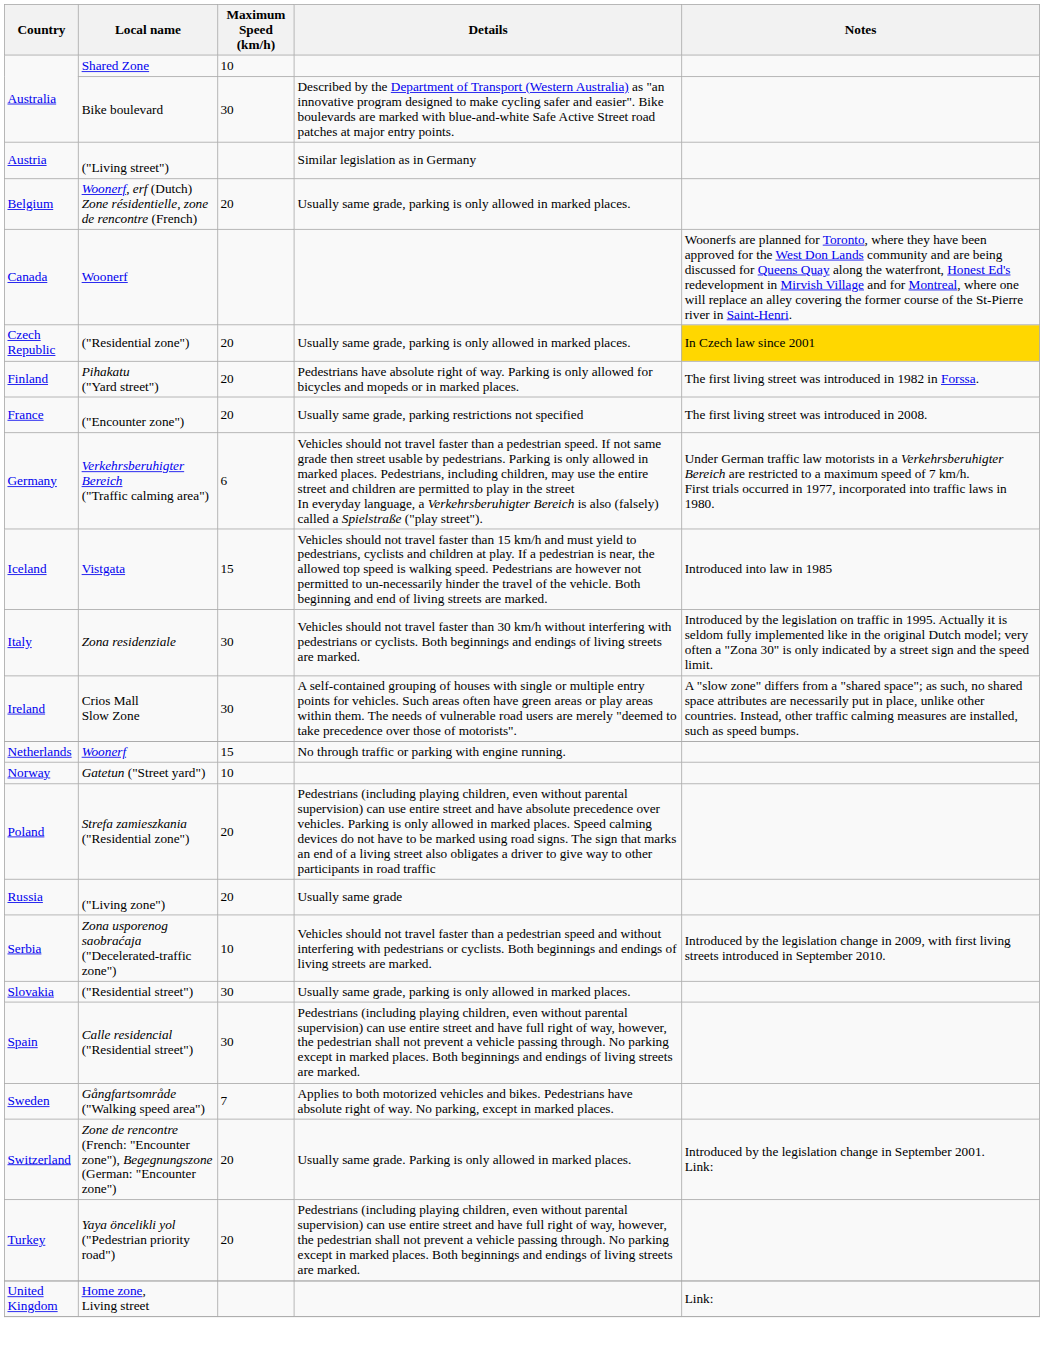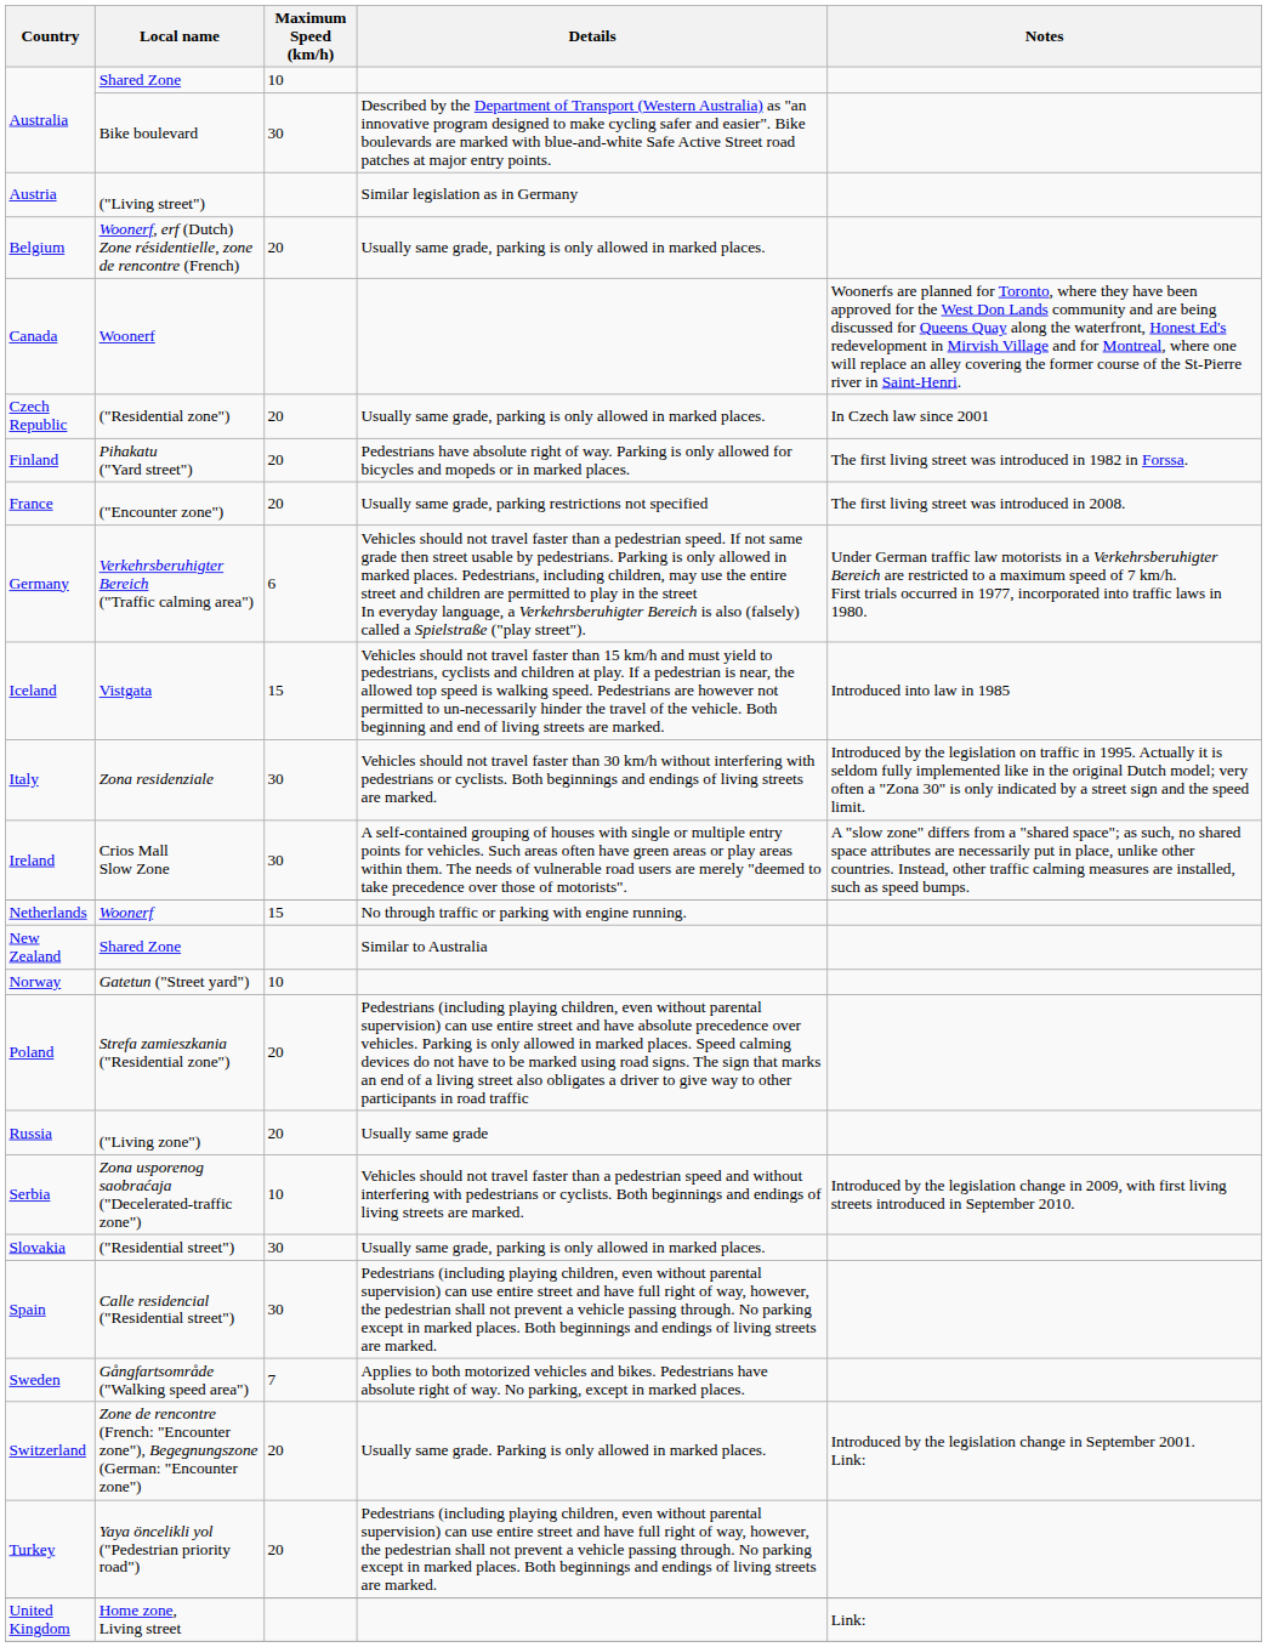Czech Republic | Notes: gold background -> no background
+ row: New Zealand | Shared Zone | Similar to Australia
